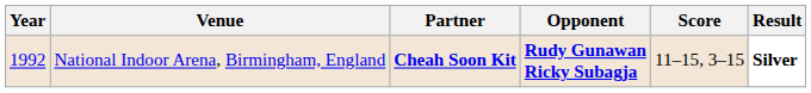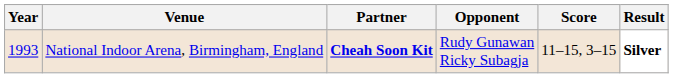National Indoor Arena, Birmingham, England | Year: 1992 -> 1993
National Indoor Arena, Birmingham, England | Opponent: bold -> normal
